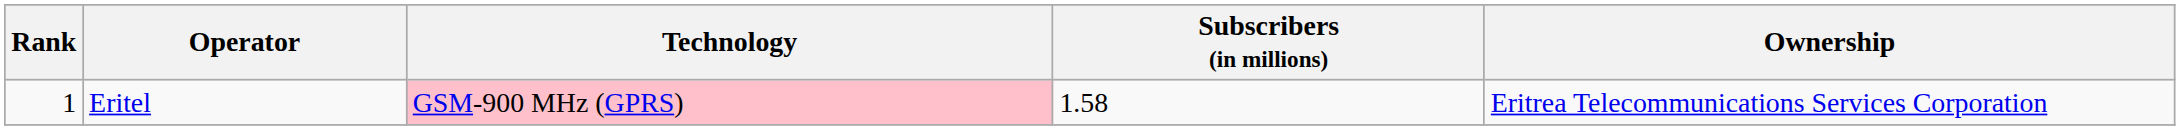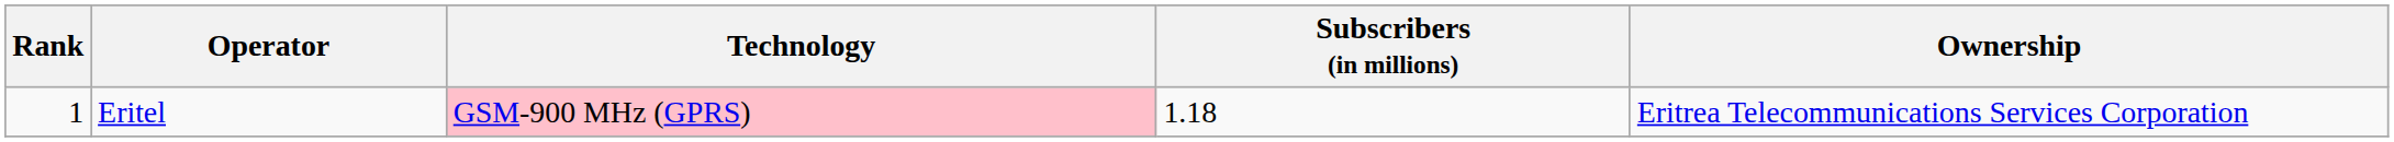Eritel | Subscribers (in millions): 1.58 -> 1.18
